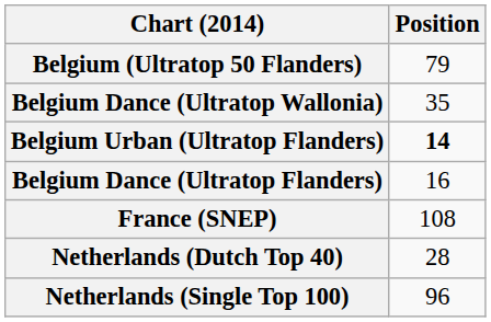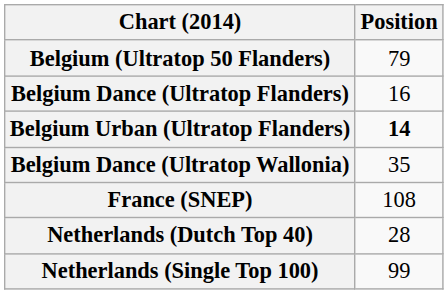rows swapped: Belgium Dance (Ultratop Flanders) <-> Belgium Dance (Ultratop Wallonia)
Netherlands (Single Top 100) | Position: 96 -> 99
